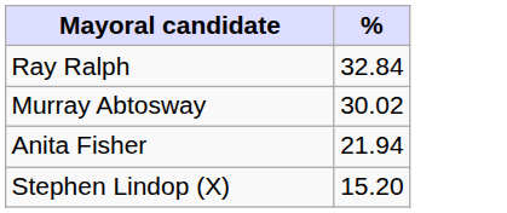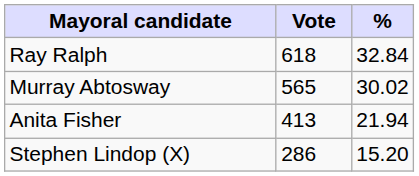+ column: Vote | 618 | 565 | 413 | 286
